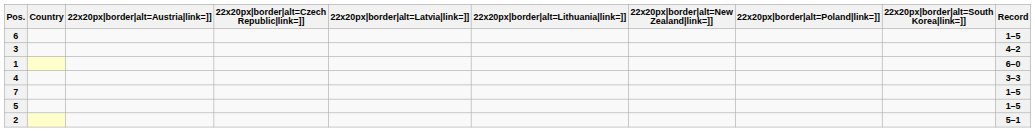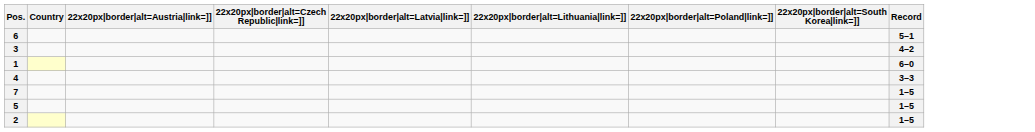- column: 22x20px|border|alt=New Zealand|link=]]
6 | Record: 1–5 -> 5–1
2 | Record: 5–1 -> 1–5
